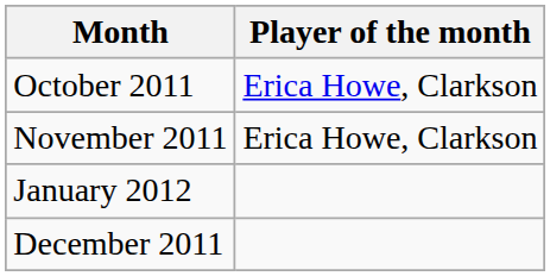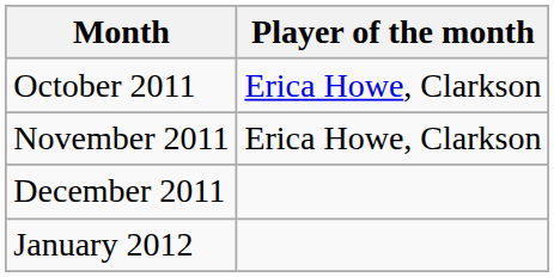rows swapped: December 2011 <-> January 2012
